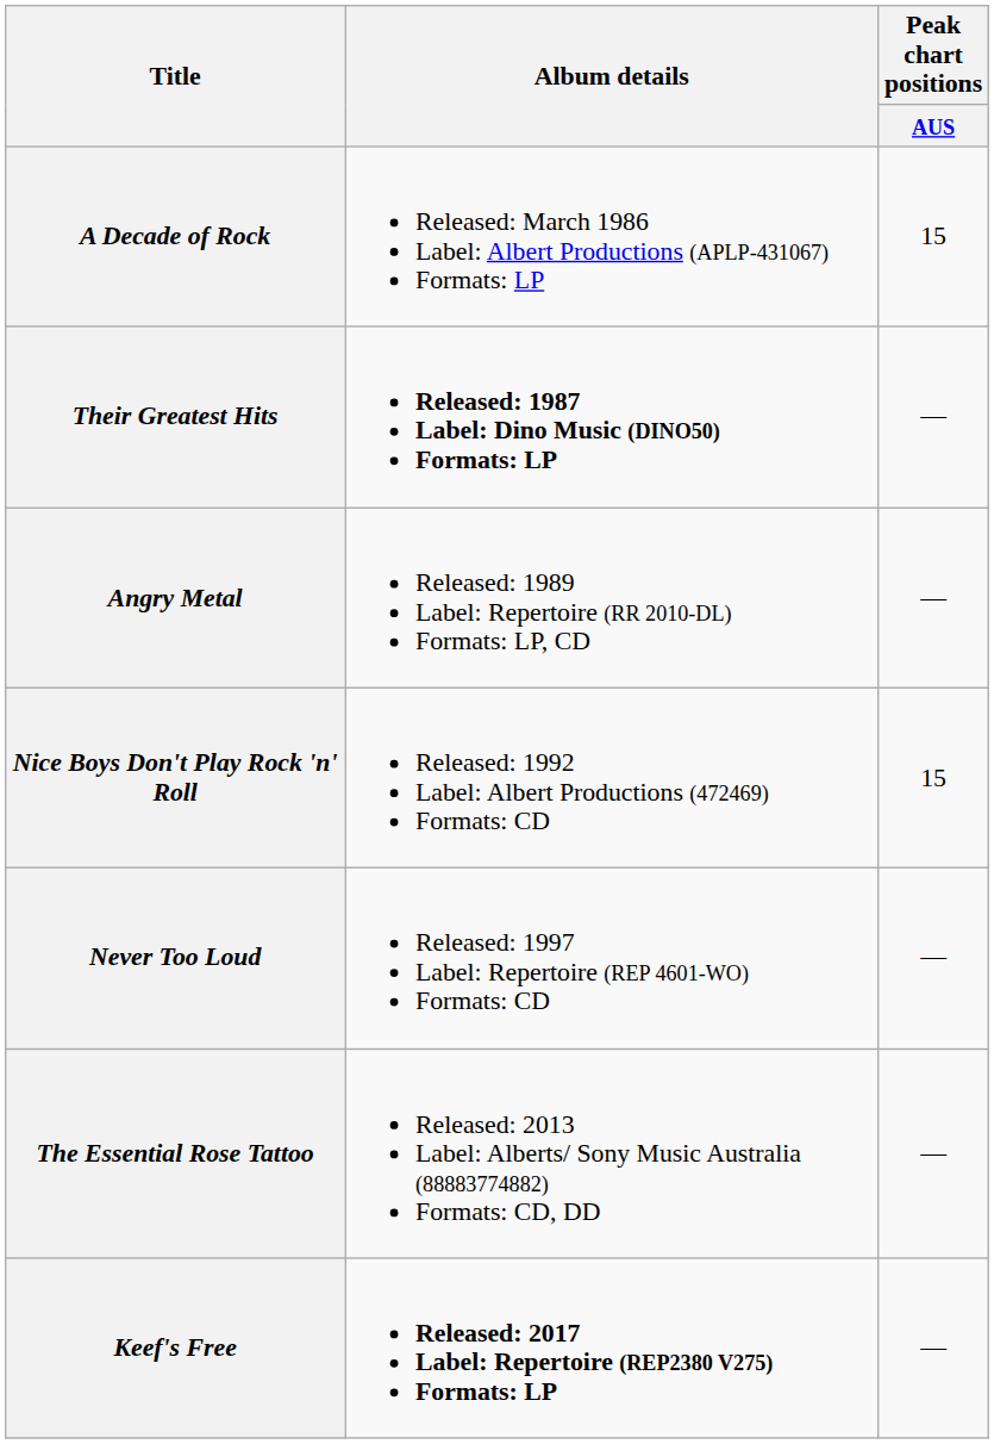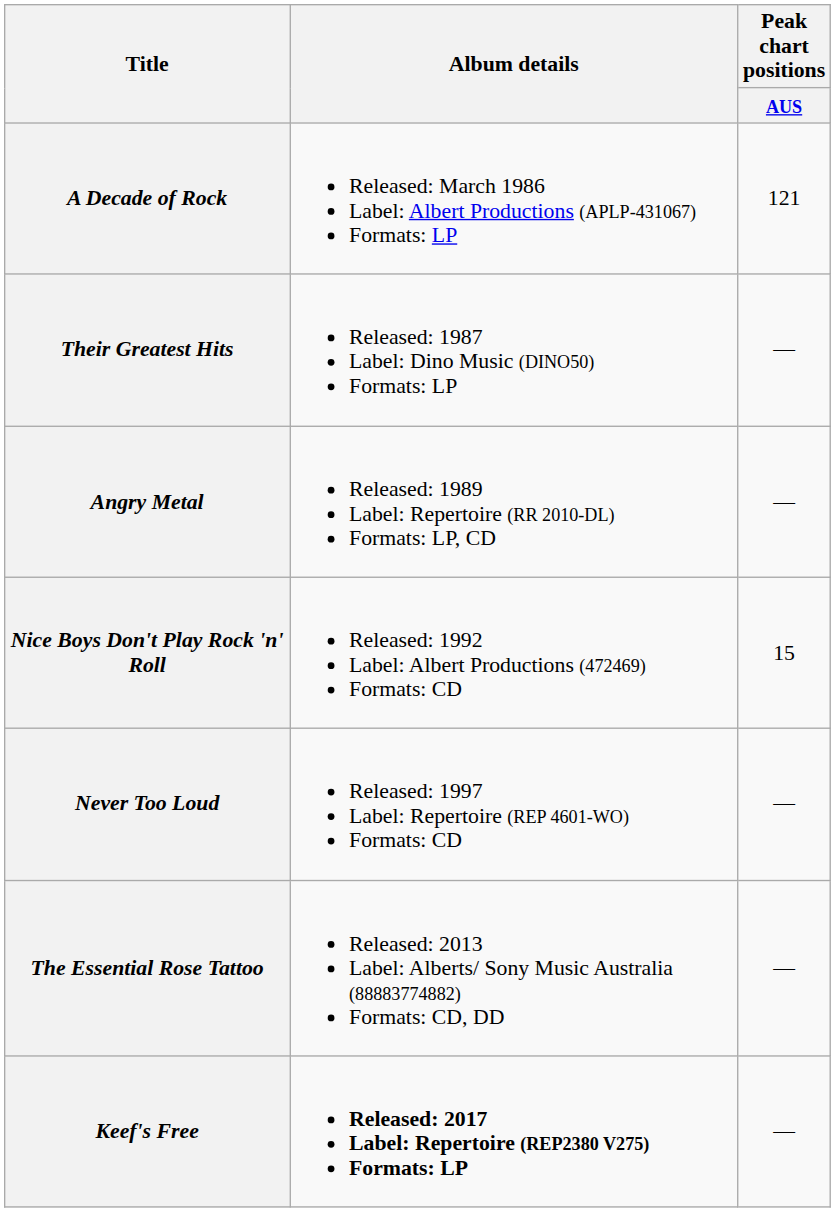A Decade of Rock | Peak chart positions / AUS: 15 -> 121
Their Greatest Hits | Album details: bold -> normal
